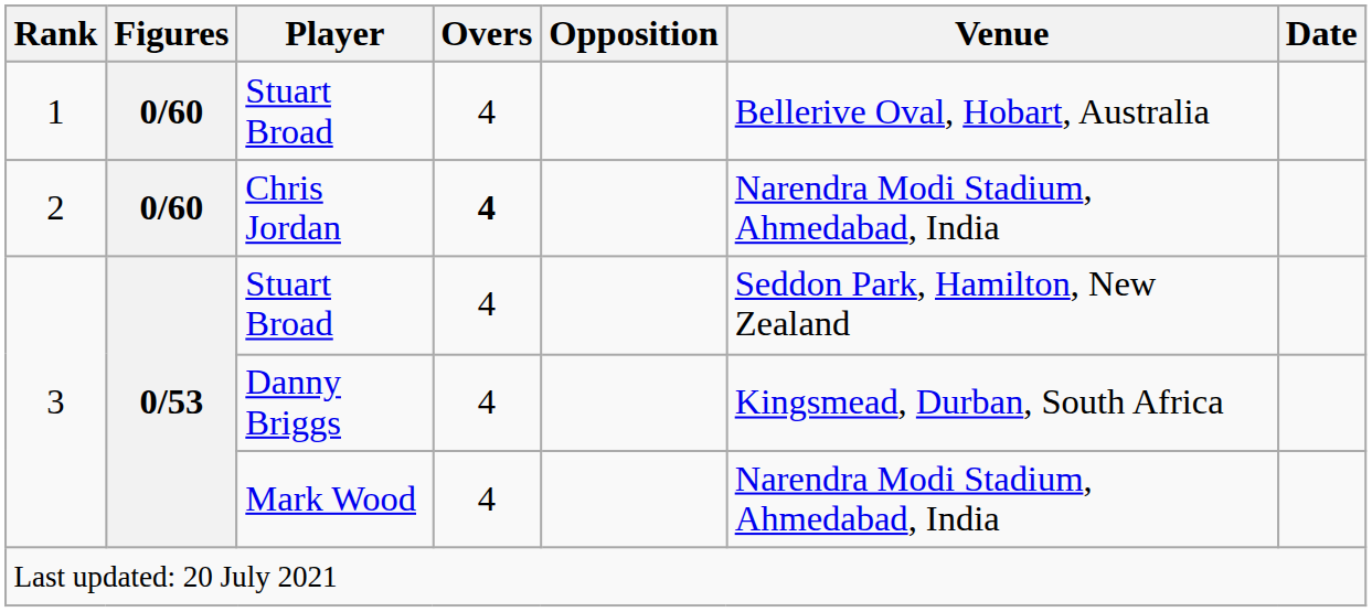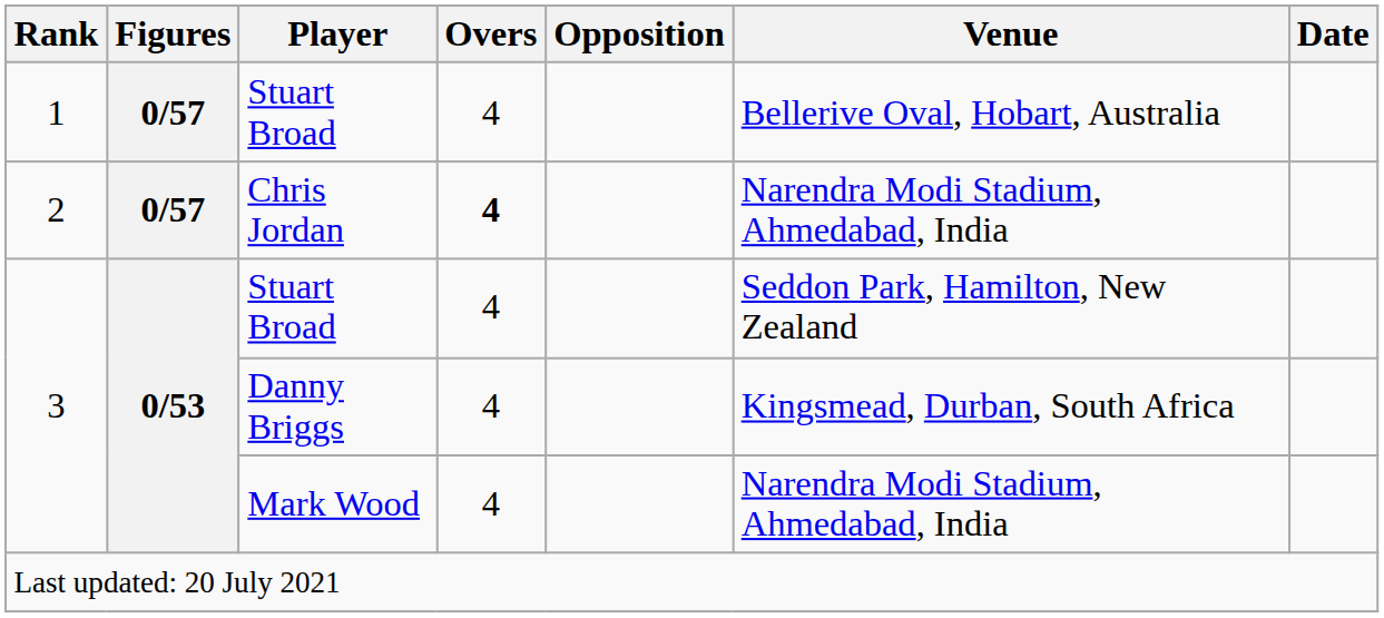1 / Stuart Broad | Figures: 0/60 -> 0/57
Chris Jordan | Figures: 0/60 -> 0/57
